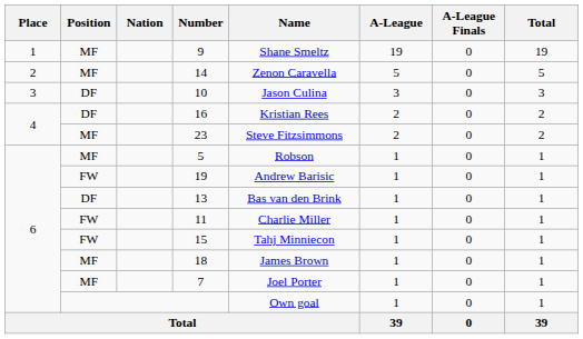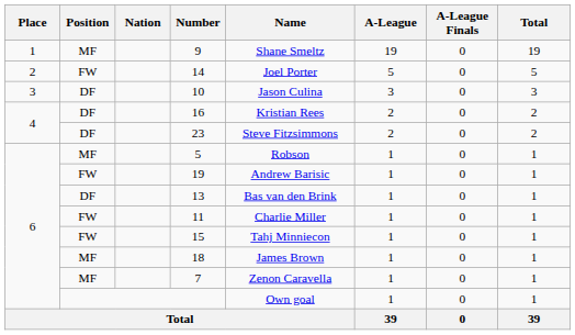14 | Position: MF -> FW
14 | Name: Zenon Caravella -> Joel Porter
23 | Position: MF -> DF
7 | Name: Joel Porter -> Zenon Caravella
